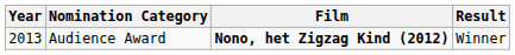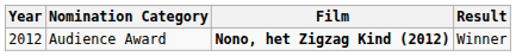Audience Award | Year: 2013 -> 2012
